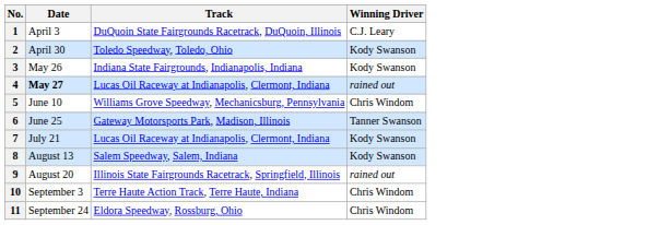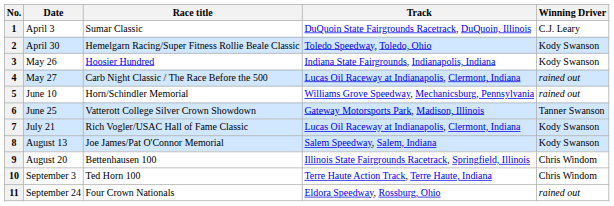+ column: Race title | Sumar Classic | Hemelgarn Racing/Super Fitness Rollie Beale Classic | Hoosier Hundred | Carb Night Classic / The Race Before the 500 | Horn/Schindler Memorial | Vatterott College Silver Crown Showdown | Rich Vogler/USAC Hall of Fame Classic | Joe James/Pat O'Connor Memorial | Bettenhausen 100 | Ted Horn 100 | Four Crown Nationals
4 | Date: bold -> normal
5 | Winning Driver: Chris Windom -> rained out
9 | Winning Driver: rained out -> Chris Windom
11 | Winning Driver: Chris Windom -> rained out
